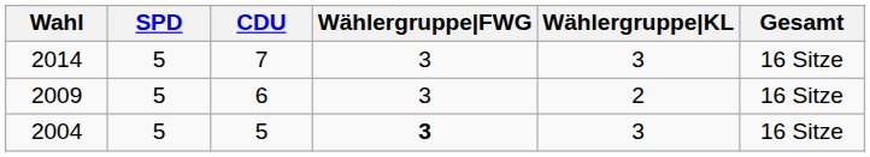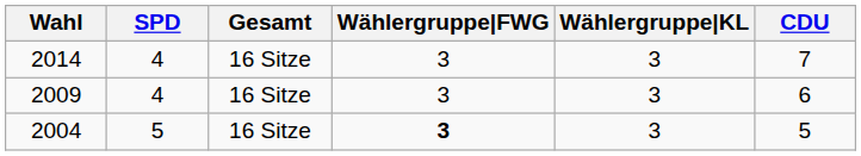columns swapped: CDU <-> Gesamt
2014 | SPD: 5 -> 4
2009 | SPD: 5 -> 4
2009 | Wählergruppe|KL: 2 -> 3
